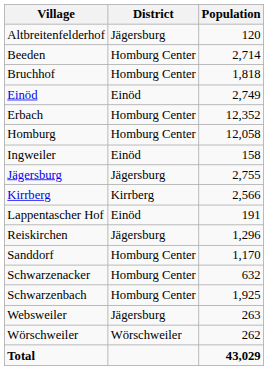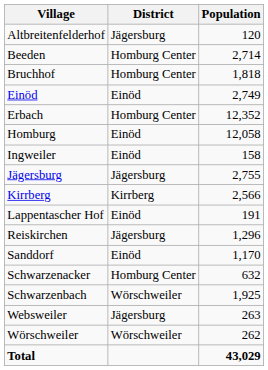Homburg | District: Homburg Center -> Einöd
Sanddorf | District: Homburg Center -> Einöd
Schwarzenbach | District: Homburg Center -> Wörschweiler
